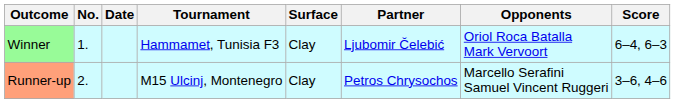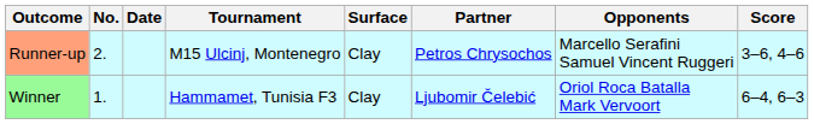rows swapped: Winner <-> Runner-up
